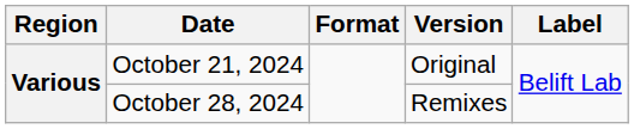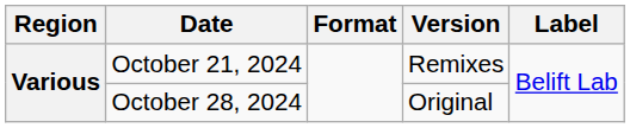October 21, 2024 | Version: Original -> Remixes
October 28, 2024 | Version: Remixes -> Original
